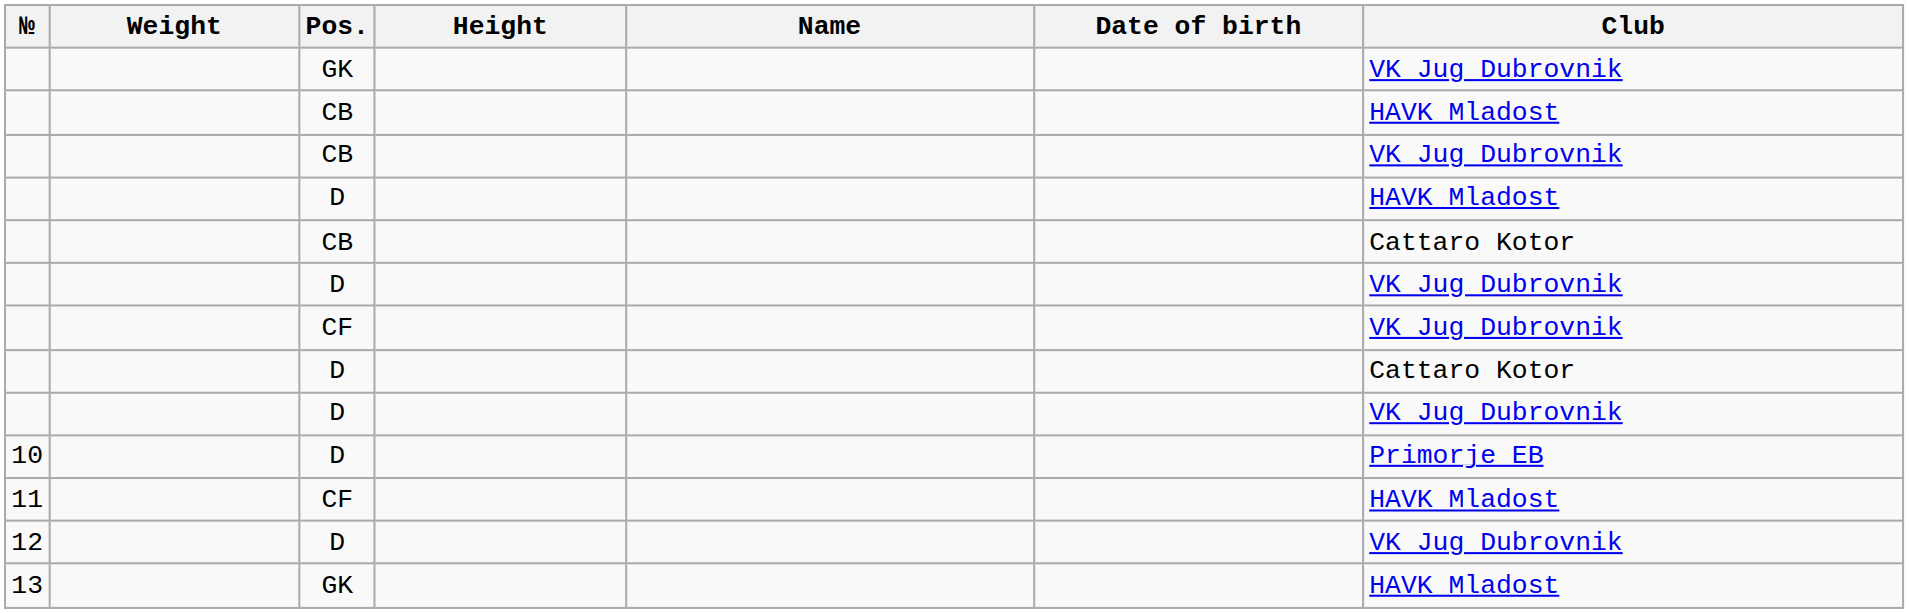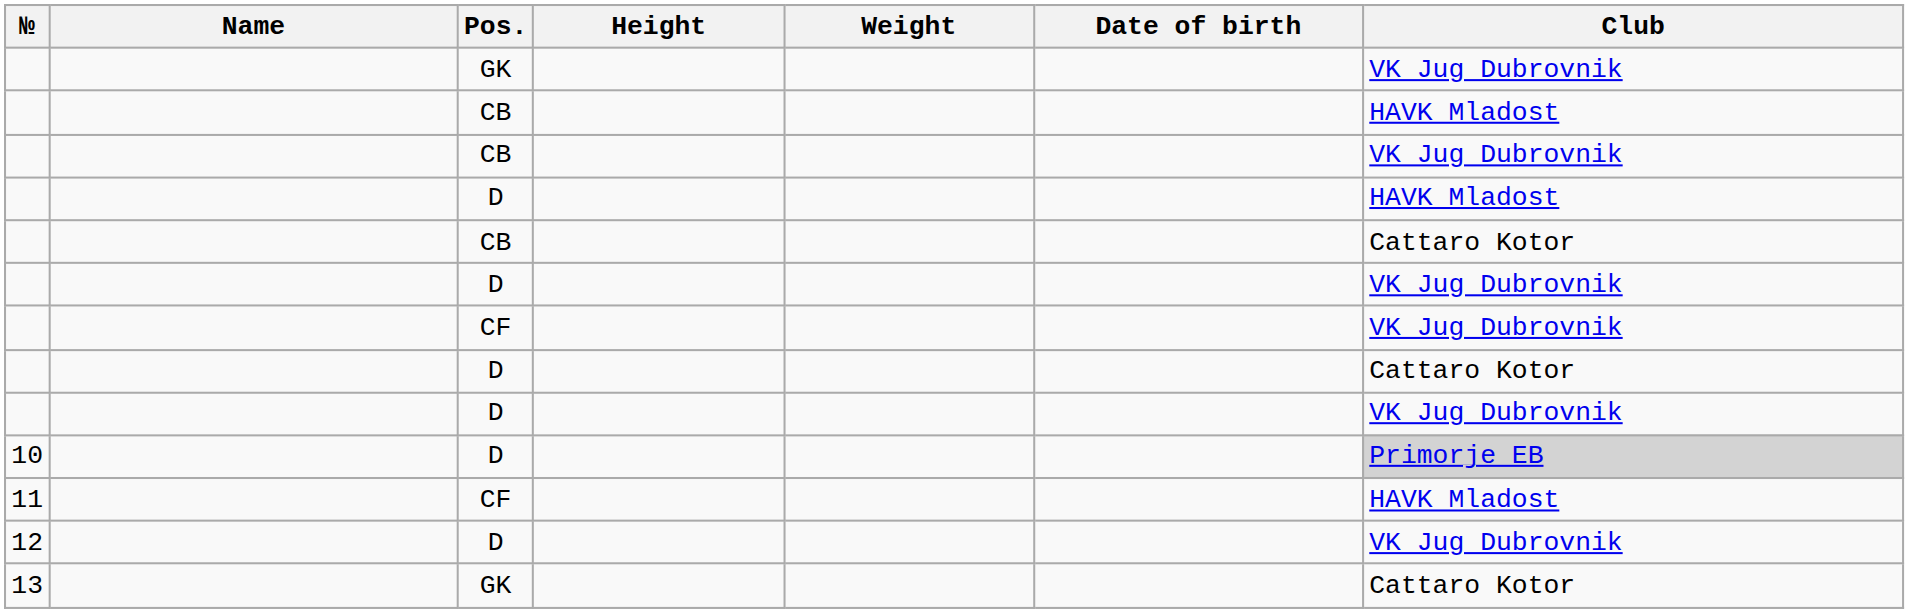columns swapped: Name <-> Weight
10 | Club: no background -> lightgrey background
13 | Club: HAVK Mladost -> Cattaro Kotor
